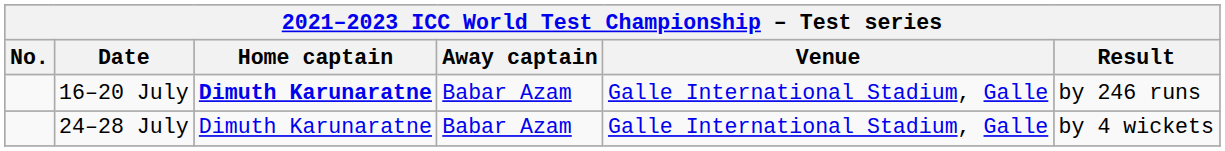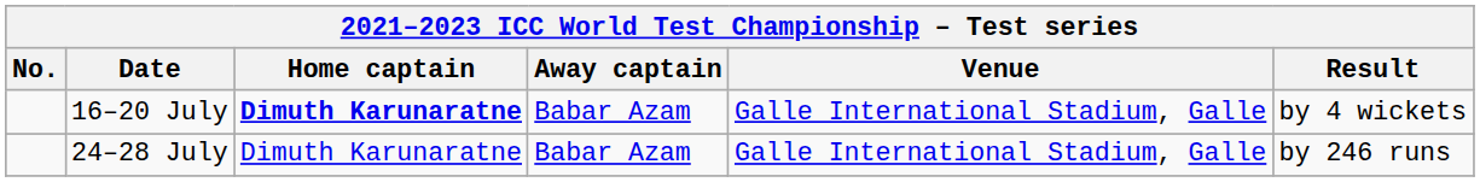16–20 July | Result: by 246 runs -> by 4 wickets
24–28 July | Result: by 4 wickets -> by 246 runs
